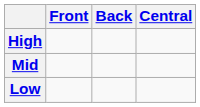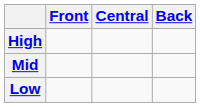columns swapped: Central <-> Back
